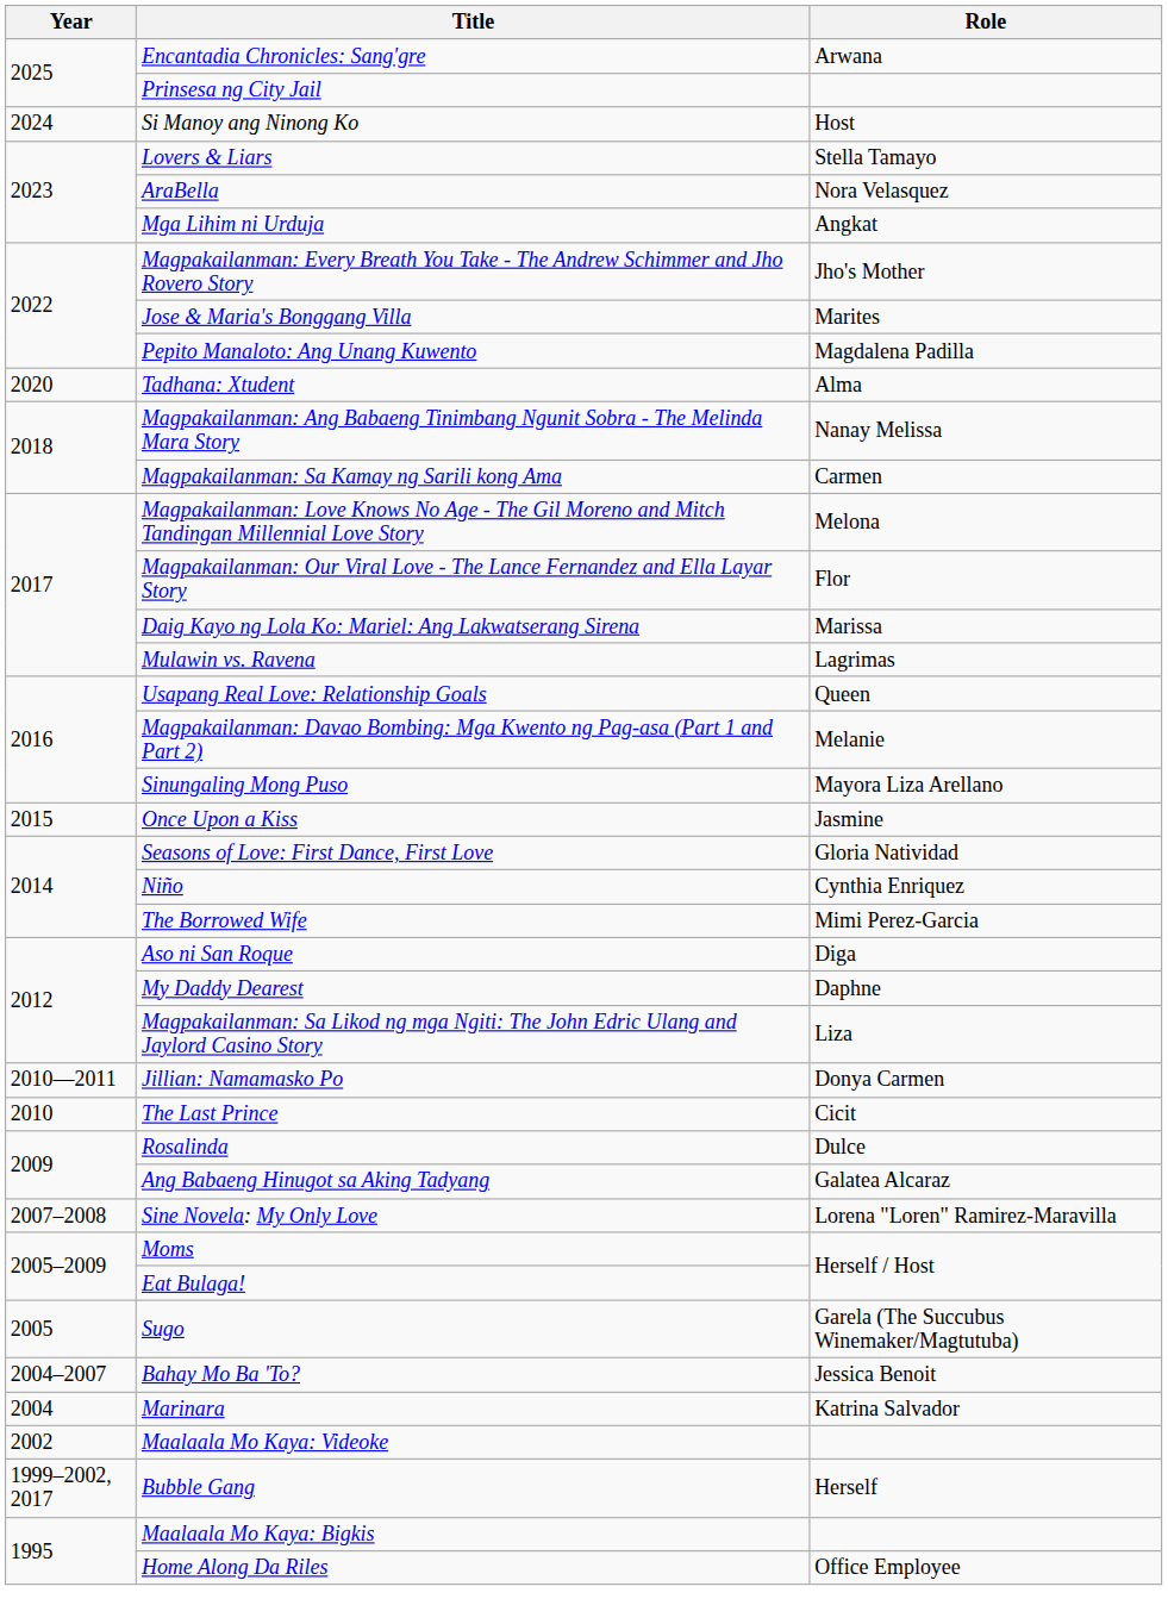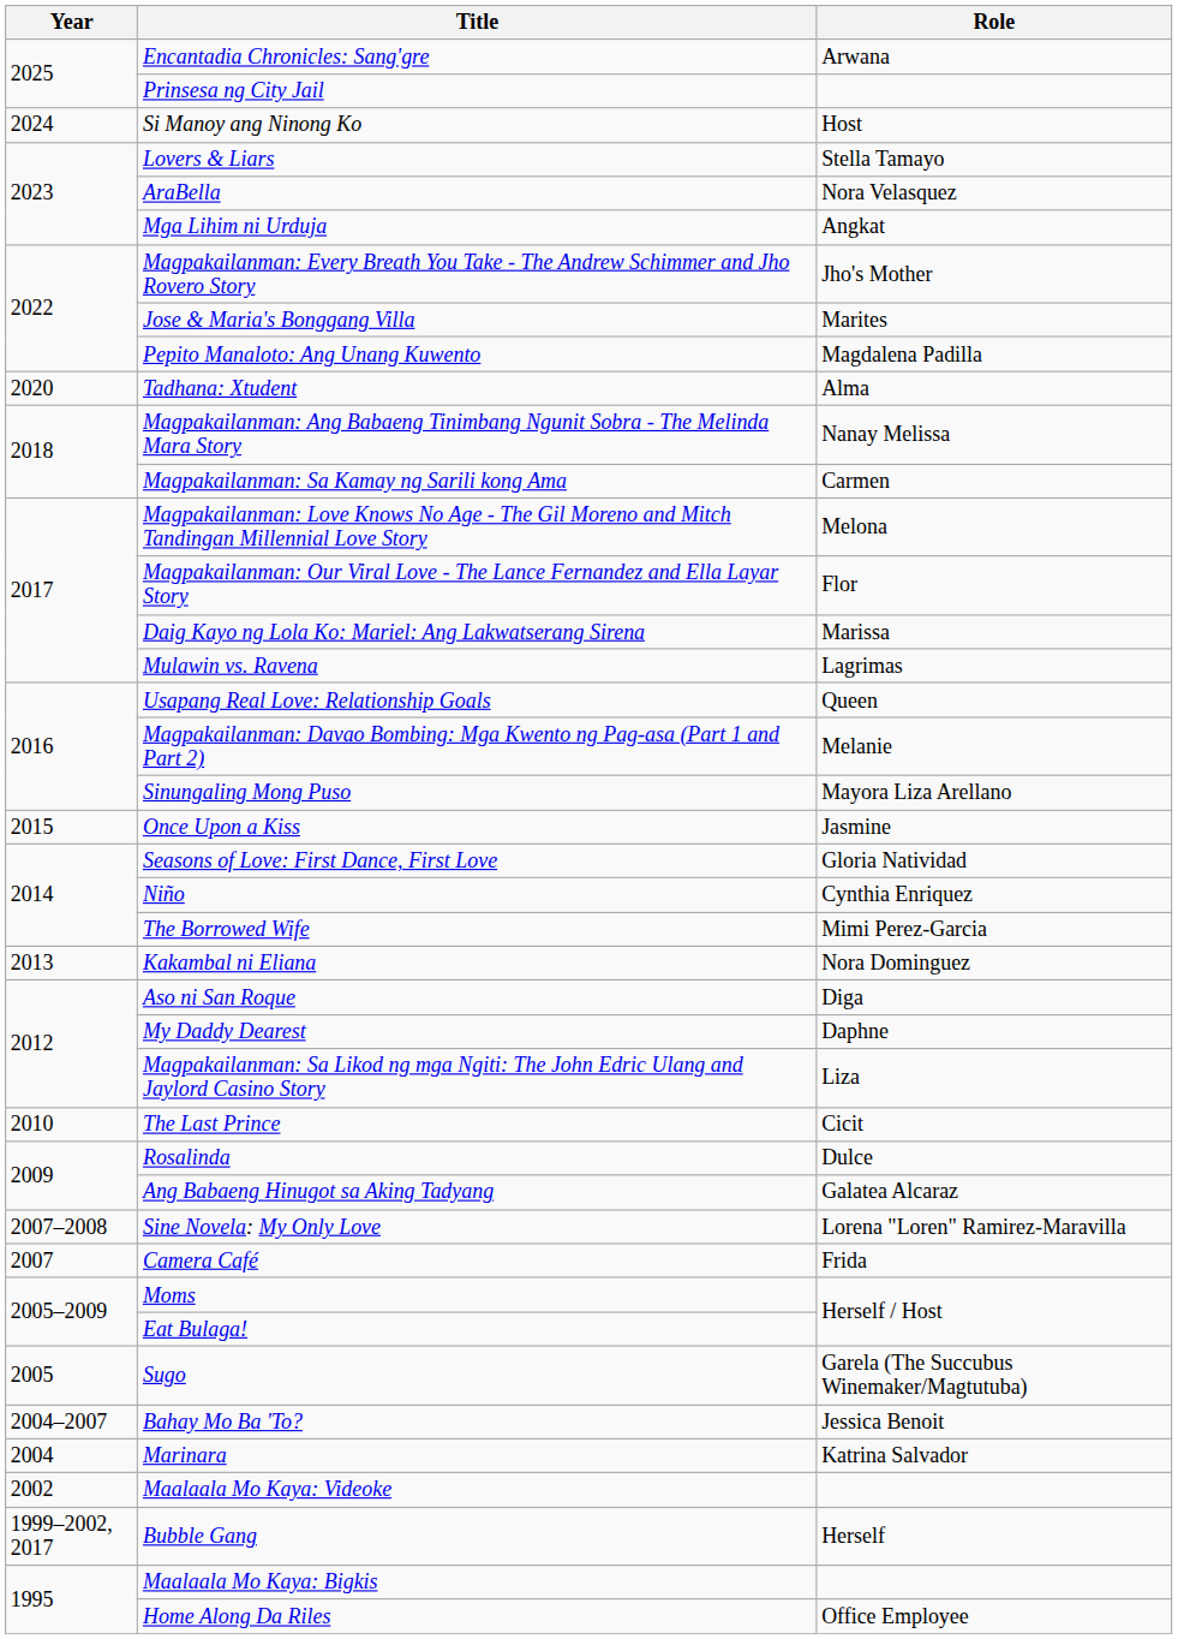+ row: 2013 | Kakambal ni Eliana | Nora Dominguez
- row: 2010—2011 | Jillian: Namamasko Po | Donya Carmen
+ row: 2007 | Camera Café | Frida
